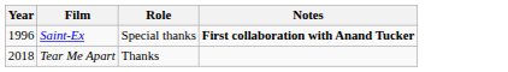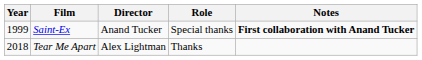+ column: Director | Anand Tucker | Alex Lightman
Saint-Ex | Year: 1996 -> 1999
